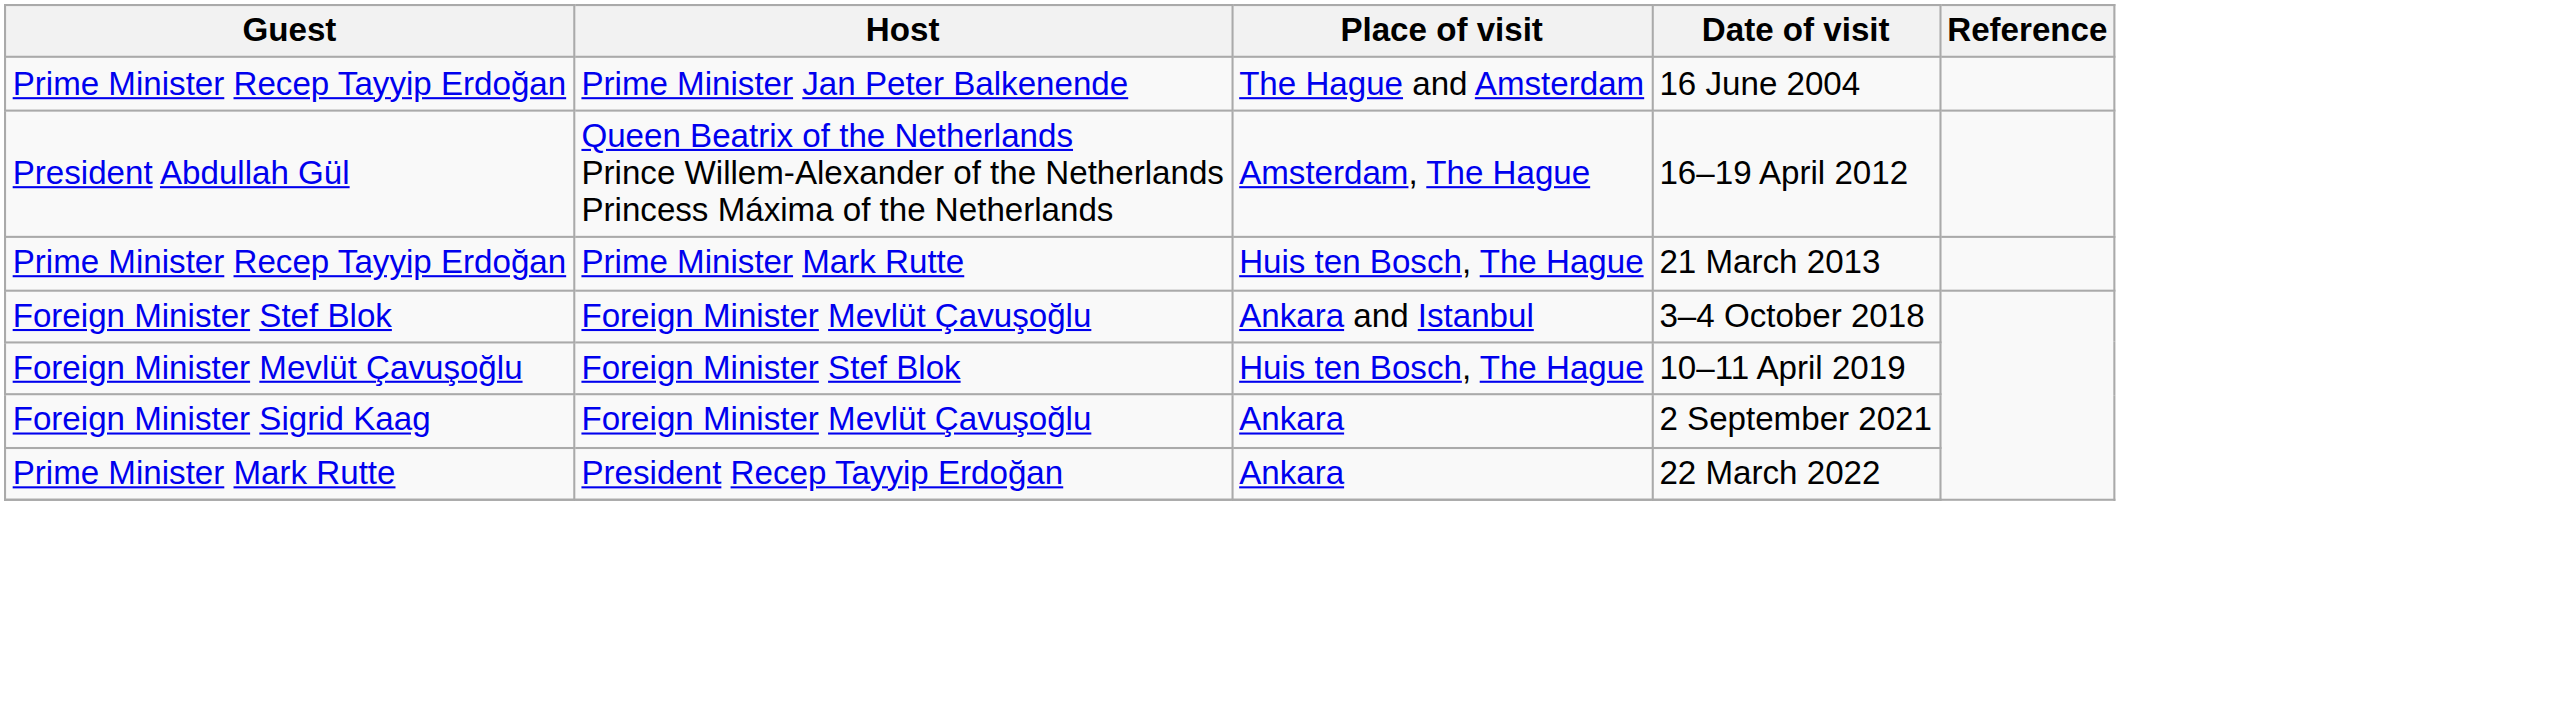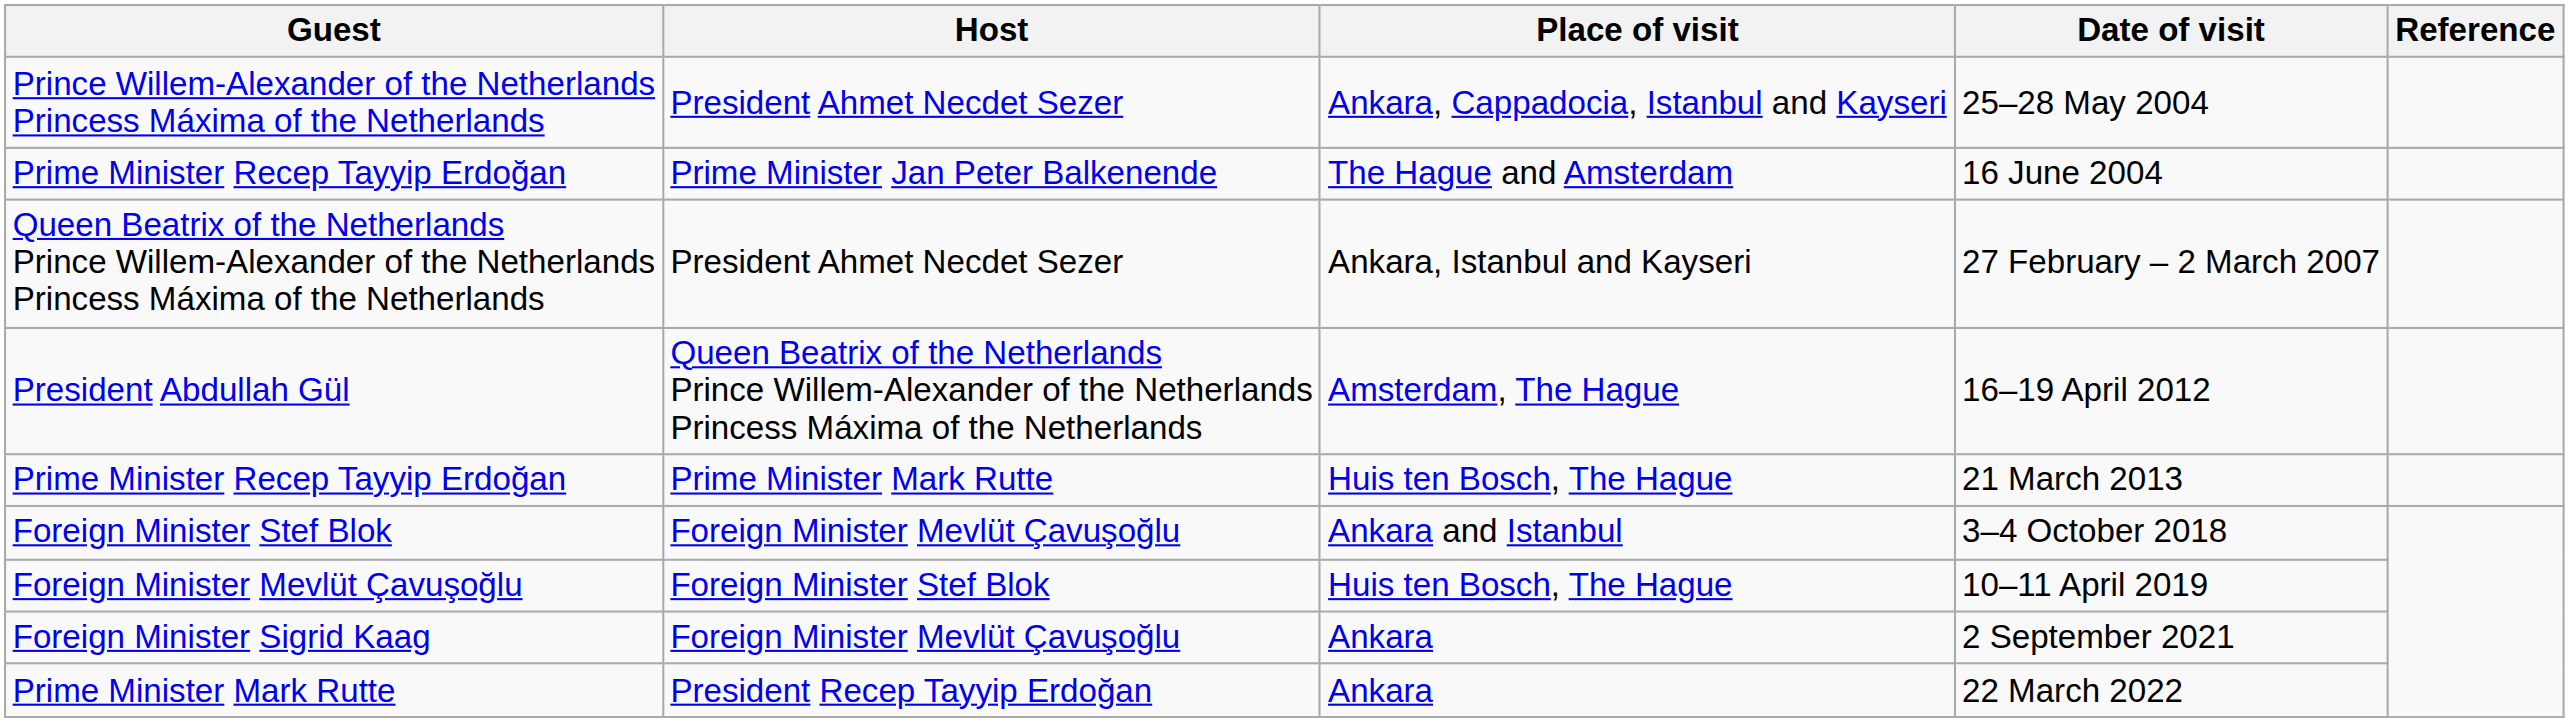+ row: Prince Willem-Alexander of the Netherlands Princess Máxima of the Netherlands | President Ahmet Necdet Sezer | Ankara, Cappadocia, Istanbul and Kayseri | 25–28 May 2004
+ row: Queen Beatrix of the Netherlands Prince Willem-Alexander of the Netherlands Princess Máxima of the Netherlands | President Ahmet Necdet Sezer | Ankara, Istanbul and Kayseri | 27 February – 2 March 2007
